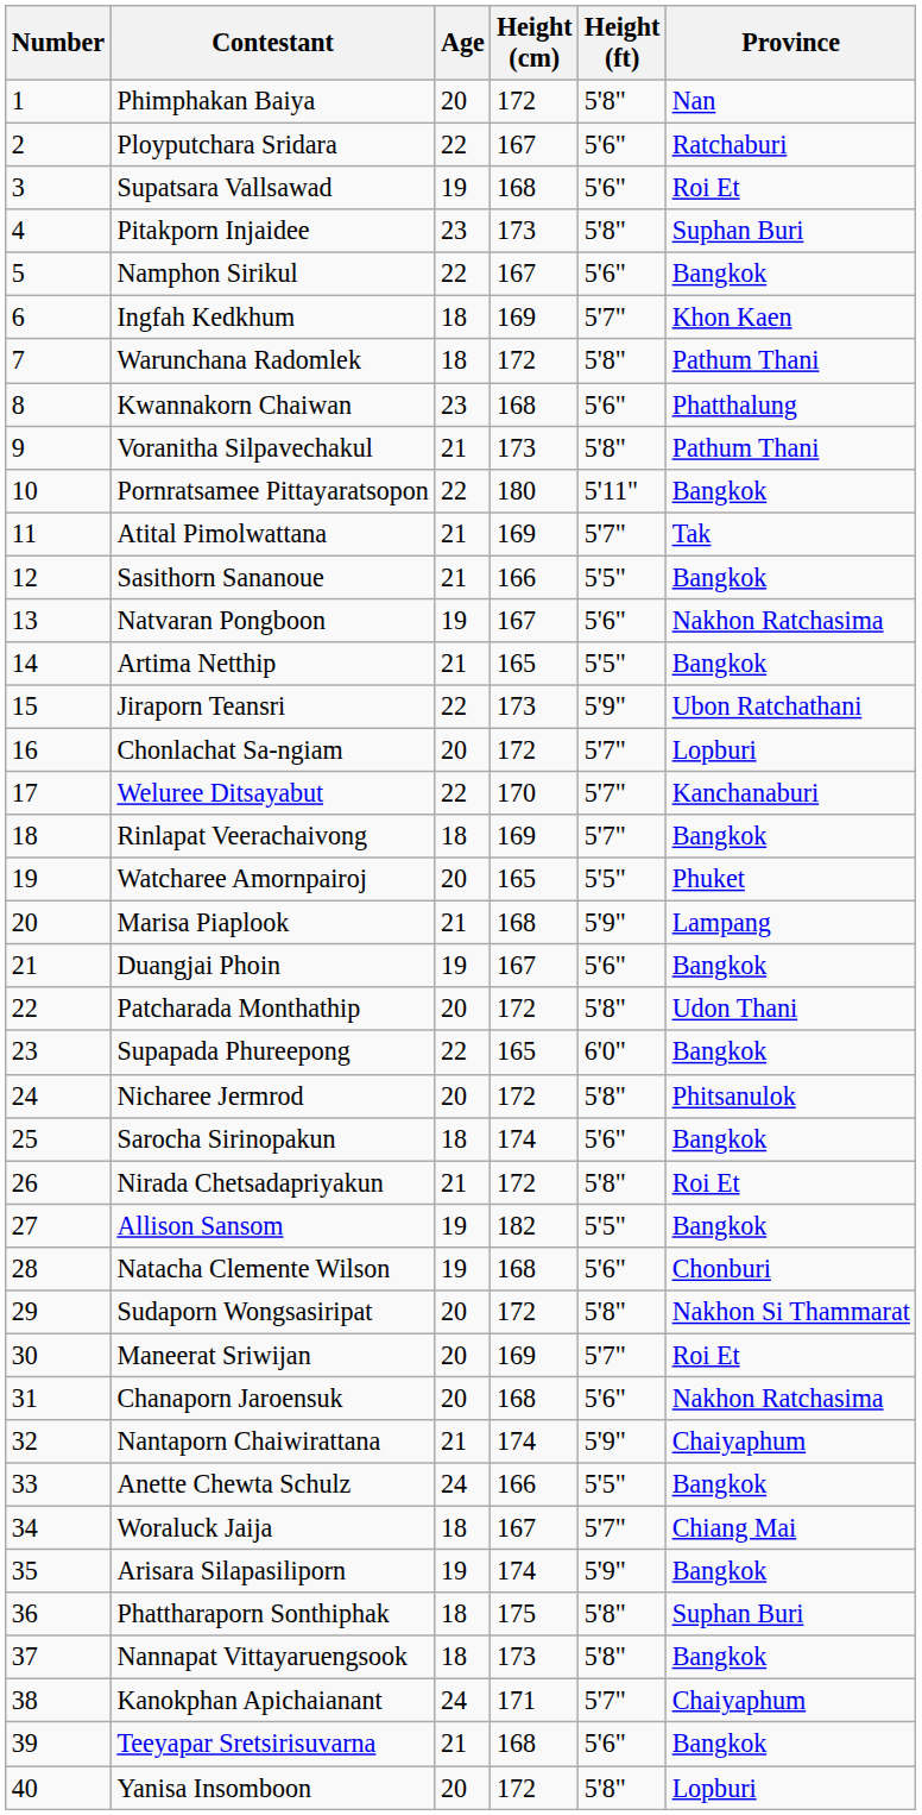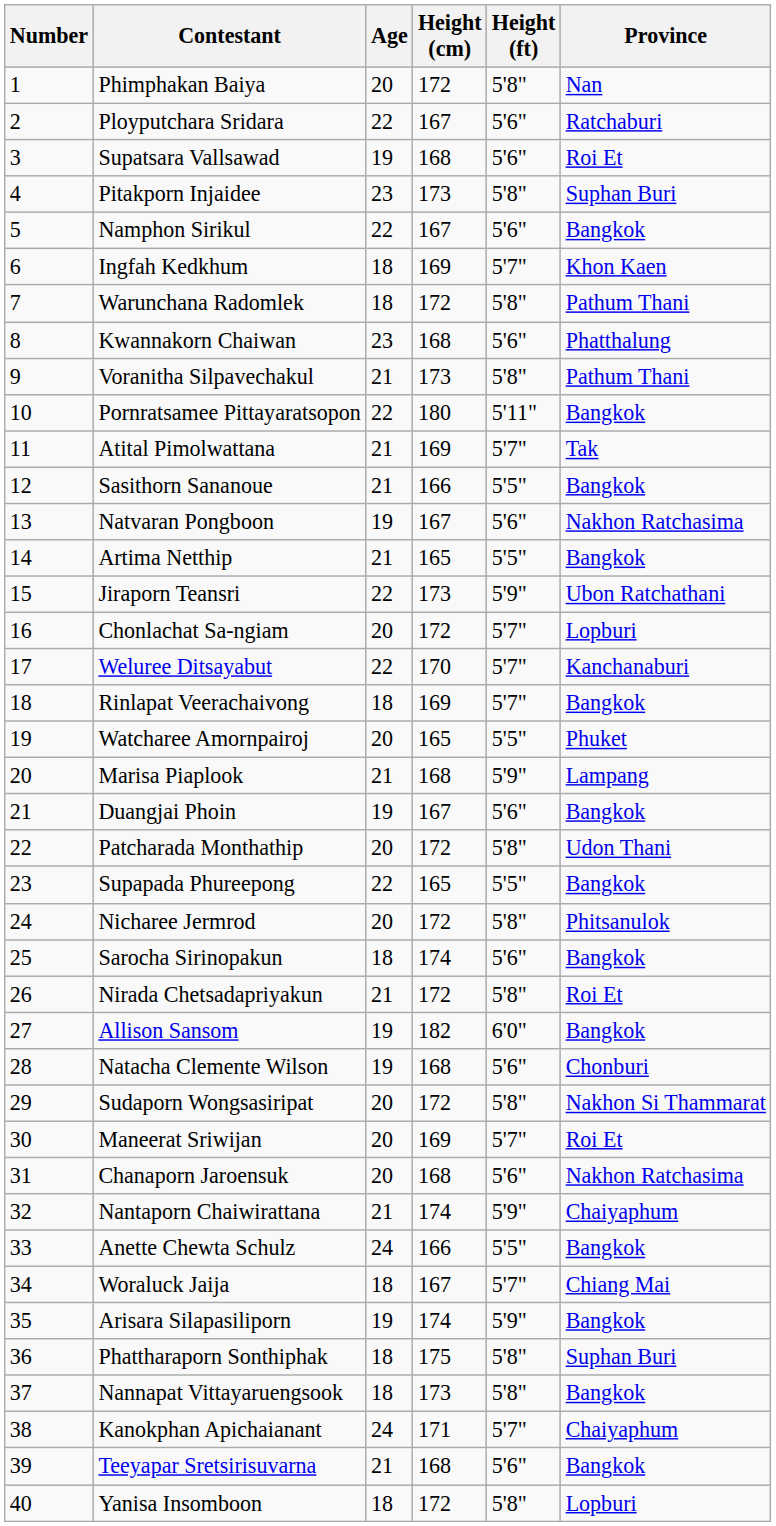Supapada Phureepong | Height (ft): 6'0" -> 5'5"
Allison Sansom | Height (ft): 5'5" -> 6'0"
Yanisa Insomboon | Age: 20 -> 18
